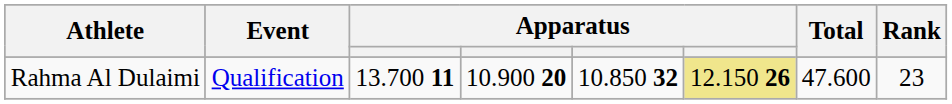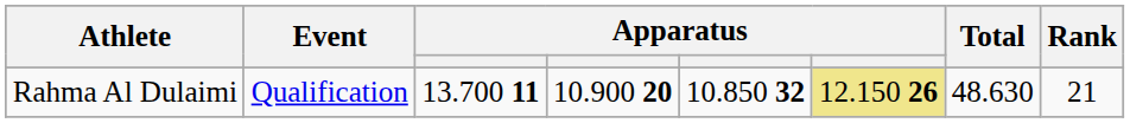Rahma Al Dulaimi | Total: 47.600 -> 48.630
Rahma Al Dulaimi | Rank: 23 -> 21
